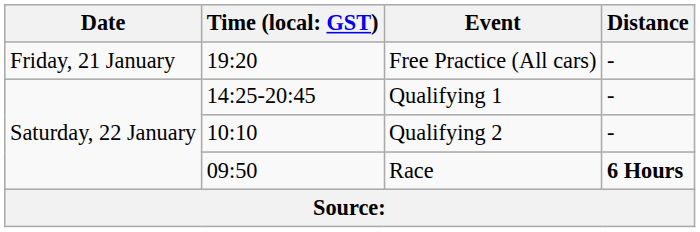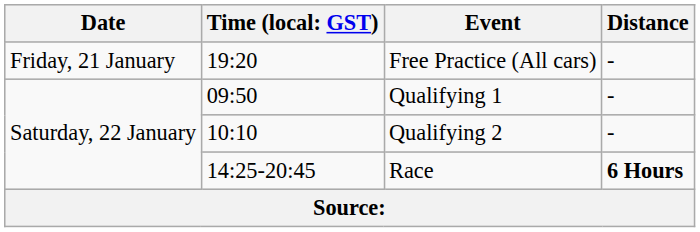Qualifying 1 | column 2: 14:25-20:45 -> 09:50
Race | column 2: 09:50 -> 14:25-20:45
